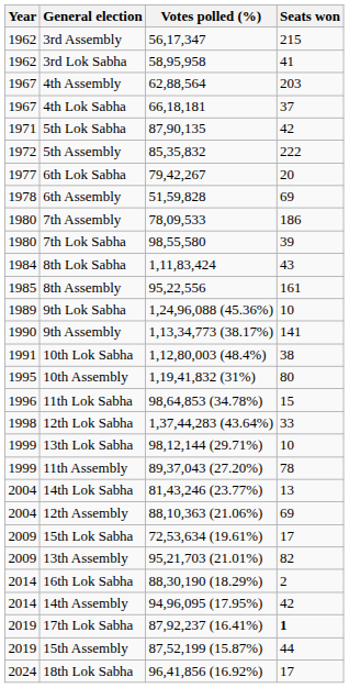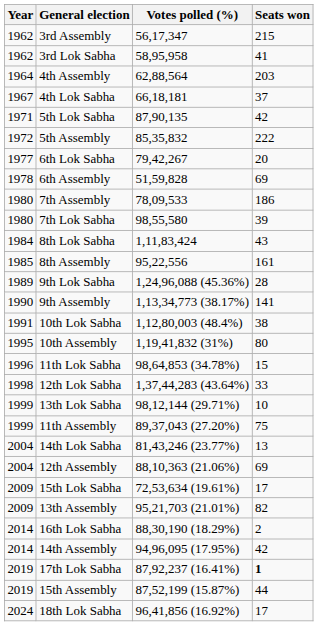4th Assembly | Year: 1967 -> 1964
9th Lok Sabha | Seats won: 10 -> 28
11th Assembly | Seats won: 78 -> 75
